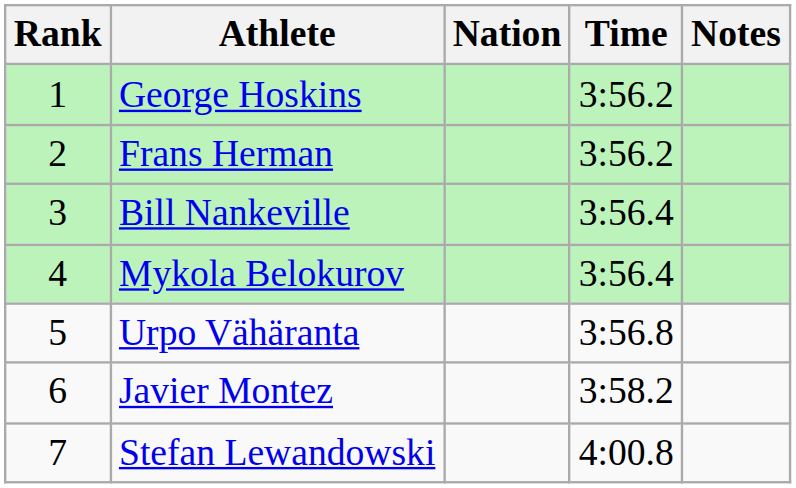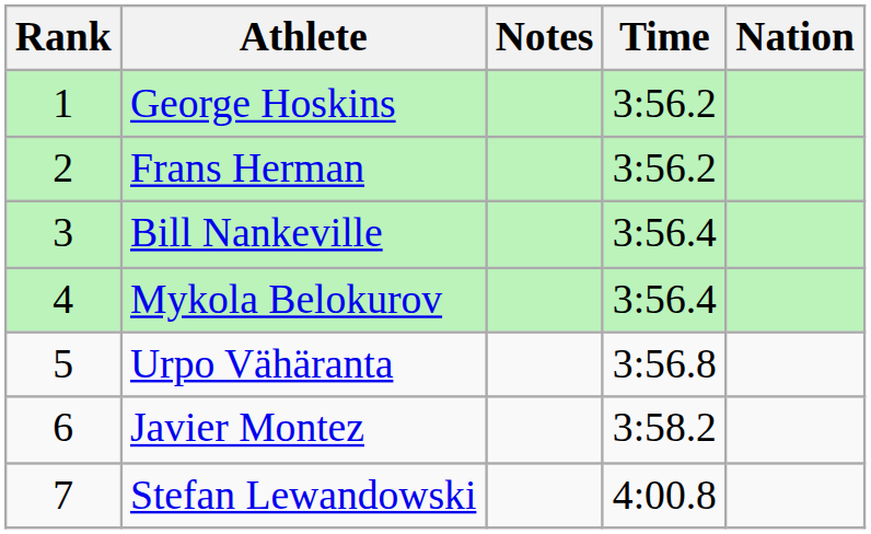columns swapped: Nation <-> Notes
